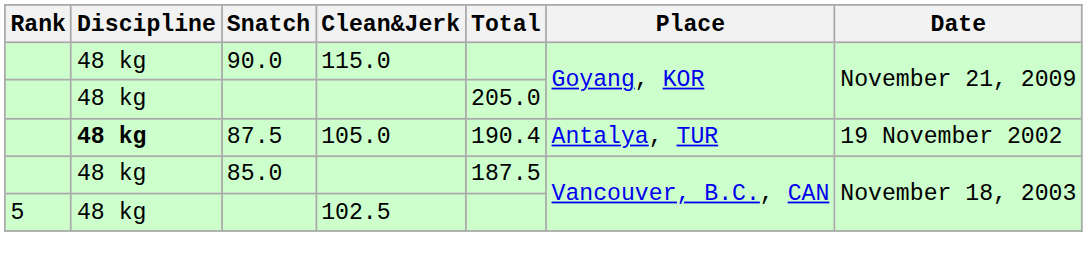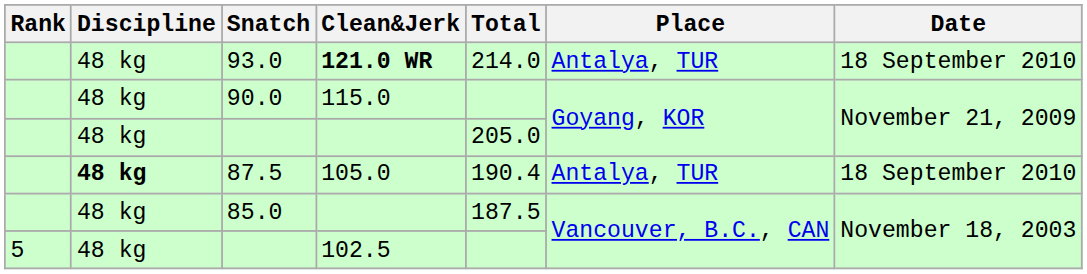+ row: 48 kg | 93.0 | 121.0 WR | 214.0 | Antalya, TUR | 18 September 2010
87.5 | Date: 19 November 2002 -> 18 September 2010
